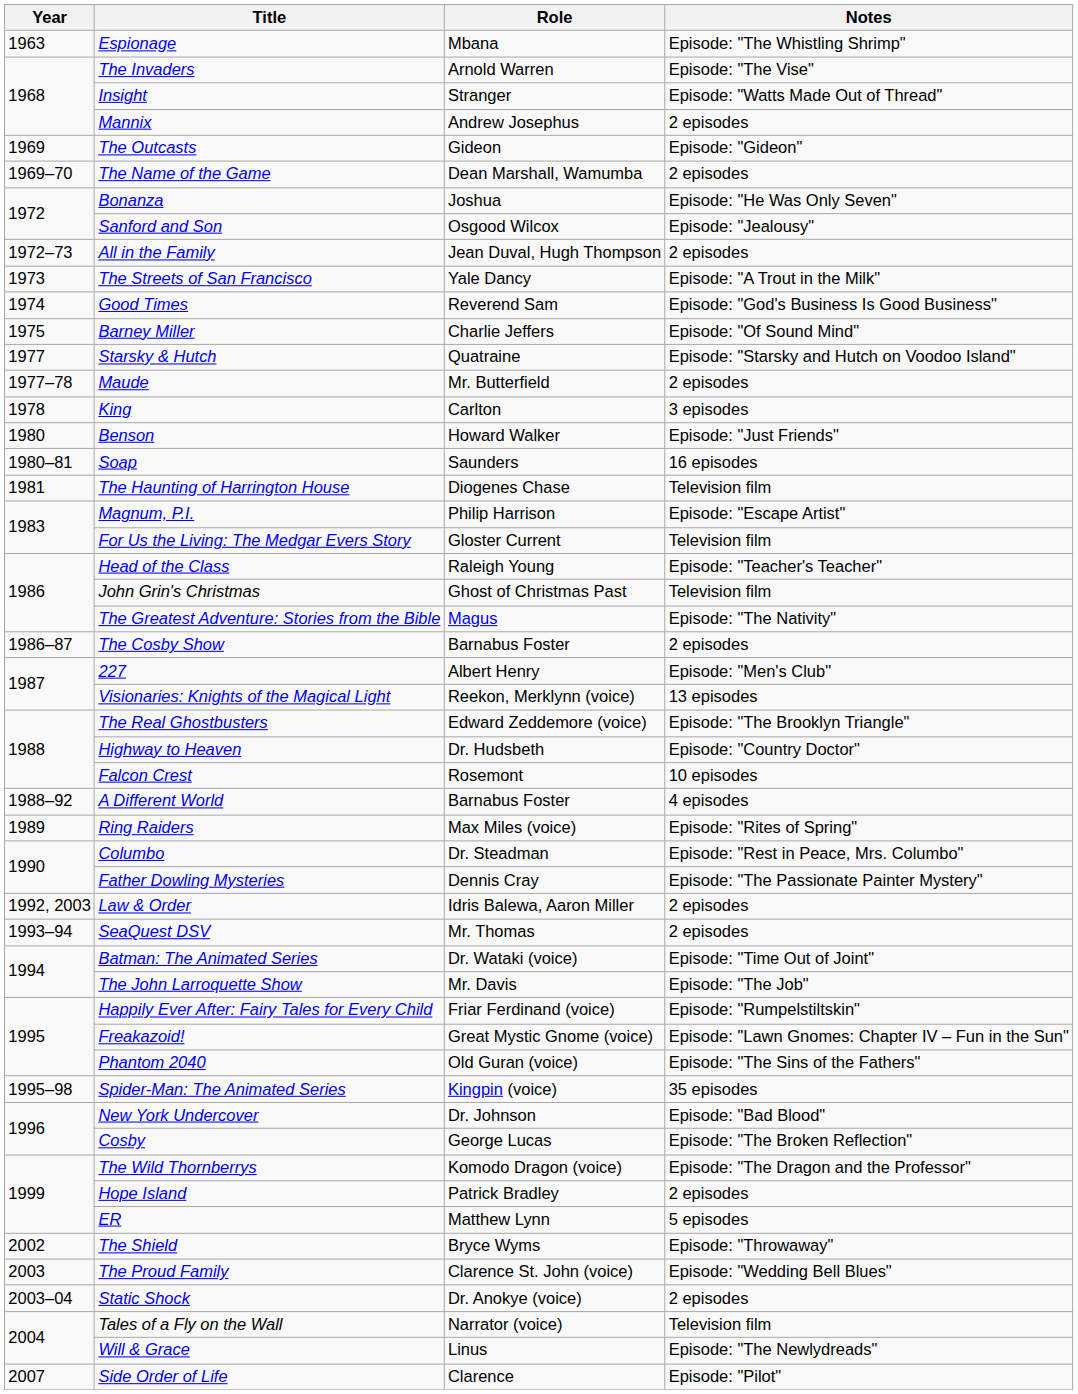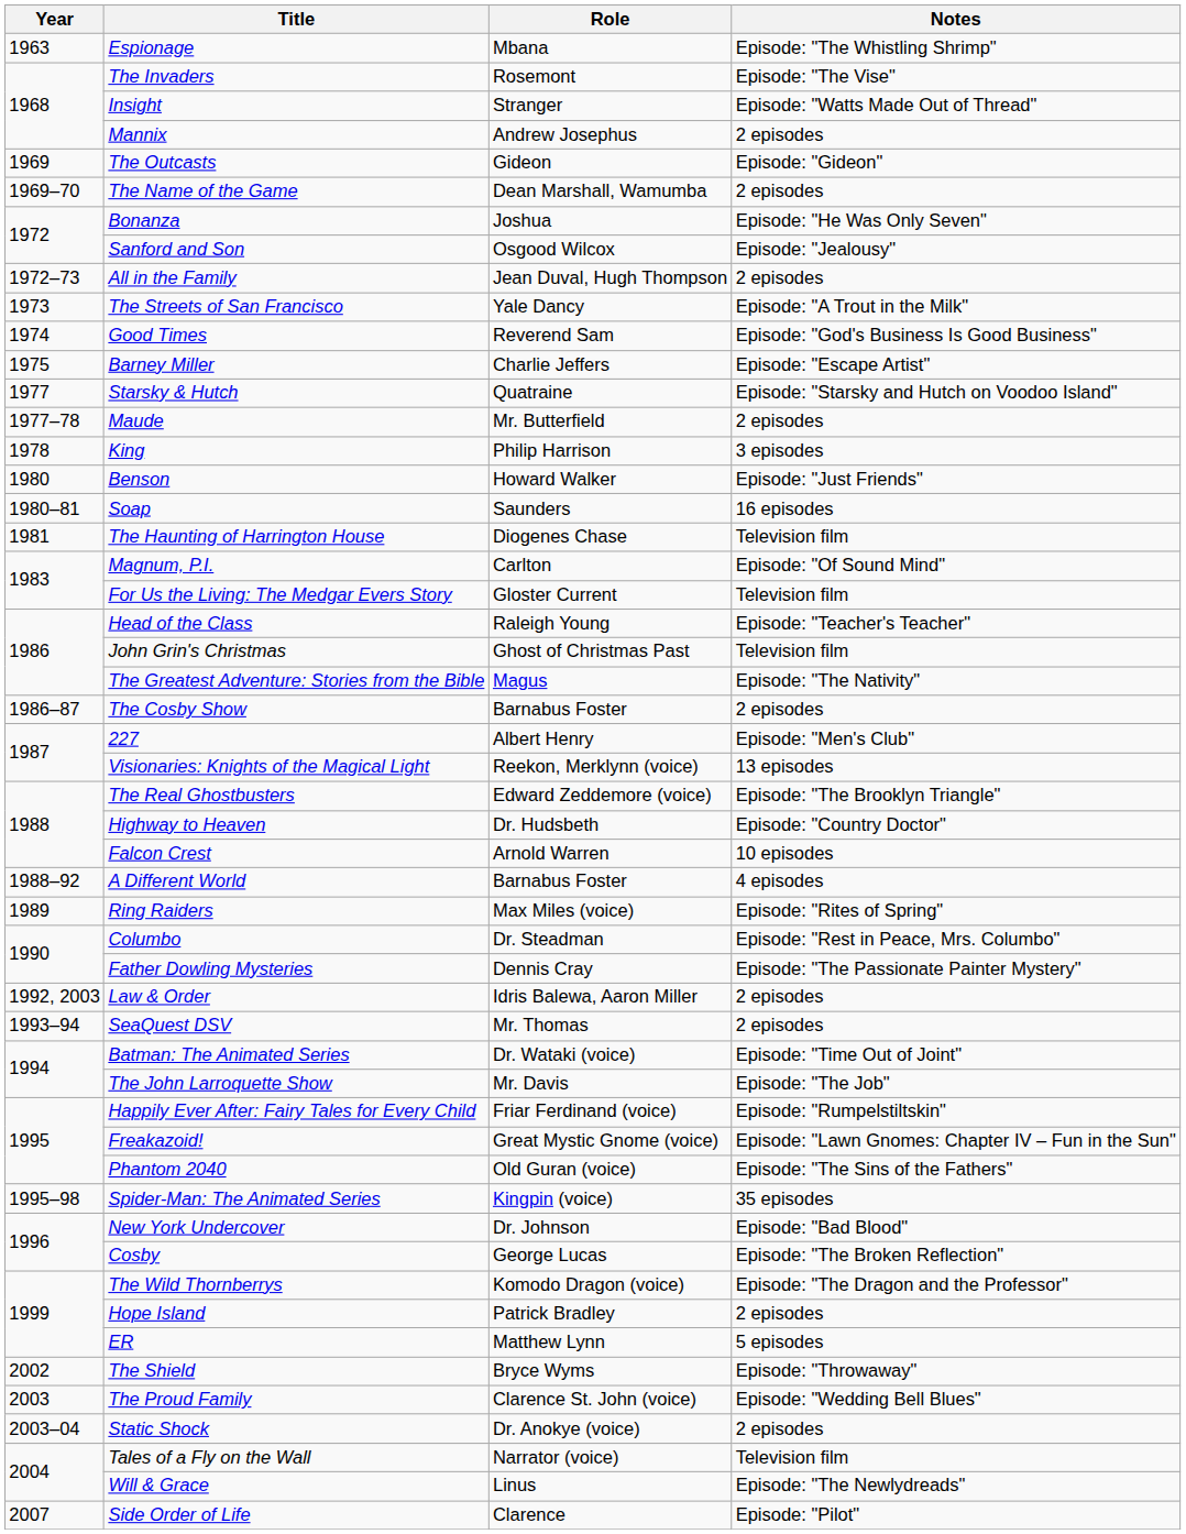The Invaders | Role: Arnold Warren -> Rosemont
Barney Miller | Notes: Episode: "Of Sound Mind" -> Episode: "Escape Artist"
King | Role: Carlton -> Philip Harrison
Magnum, P.I. | Role: Philip Harrison -> Carlton
Magnum, P.I. | Notes: Episode: "Escape Artist" -> Episode: "Of Sound Mind"
Falcon Crest | Role: Rosemont -> Arnold Warren
